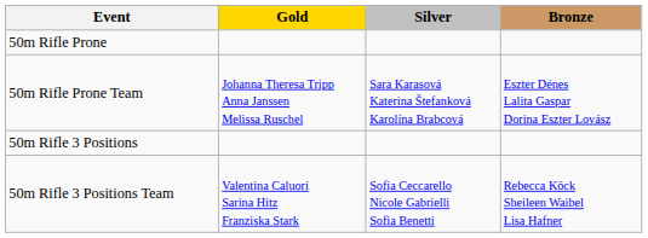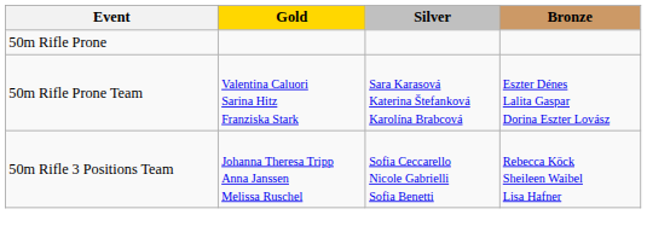50m Rifle Prone Team | Gold: Johanna Theresa Tripp Anna Janssen Melissa Ruschel -> Valentina Caluori Sarina Hitz Franziska Stark
- row: 50m Rifle 3 Positions
50m Rifle 3 Positions Team | Gold: Valentina Caluori Sarina Hitz Franziska Stark -> Johanna Theresa Tripp Anna Janssen Melissa Ruschel
